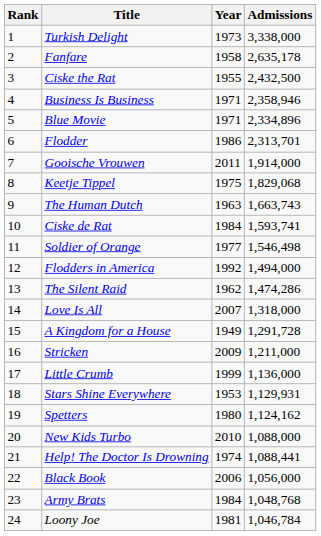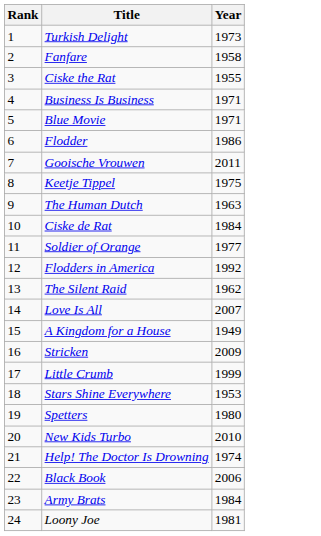- column: Admissions | 3,338,000 | 2,635,178 | 2,432,500 | 2,358,946 | 2,334,896 | 2,313,701 | 1,914,000 | 1,829,068 | 1,663,743 | 1,593,741 | 1,546,498 | 1,494,000 | 1,474,286 | 1,318,000 | 1,291,728 | 1,211,000 | 1,136,000 | 1,129,931 | 1,124,162 | 1,088,000 | 1,088,441 | 1,056,000 | 1,048,768 | 1,046,784
